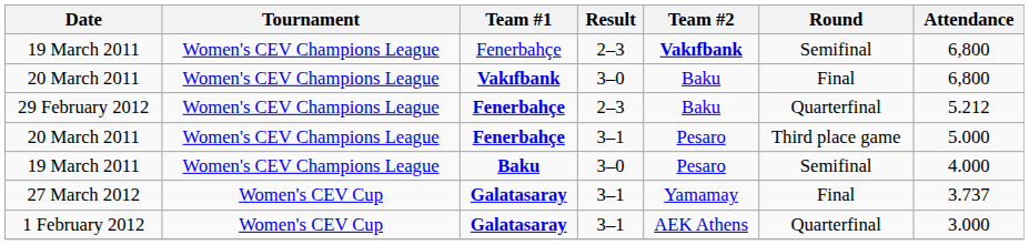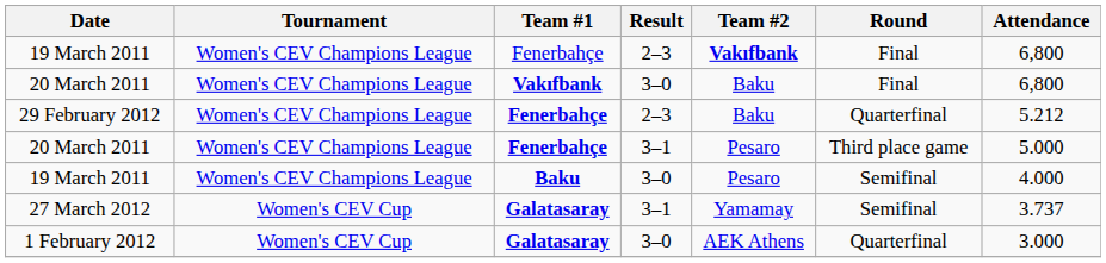19 March 2011 / Fenerbahçe | Round: Semifinal -> Final
27 March 2012 | Round: Final -> Semifinal
1 February 2012 | Result: 3–1 -> 3–0
